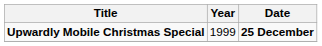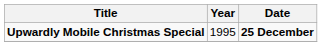Upwardly Mobile Christmas Special | Year: 1999 -> 1995
